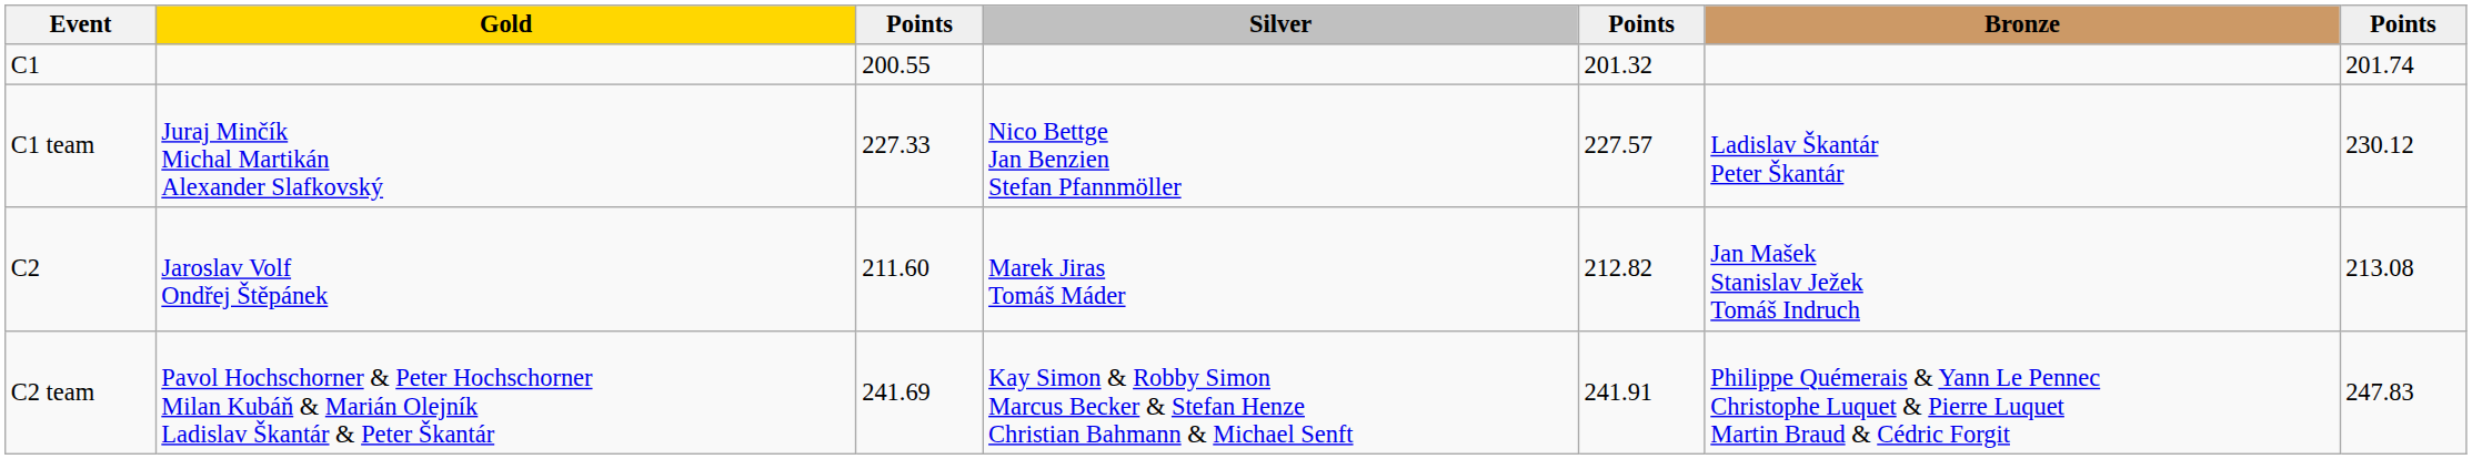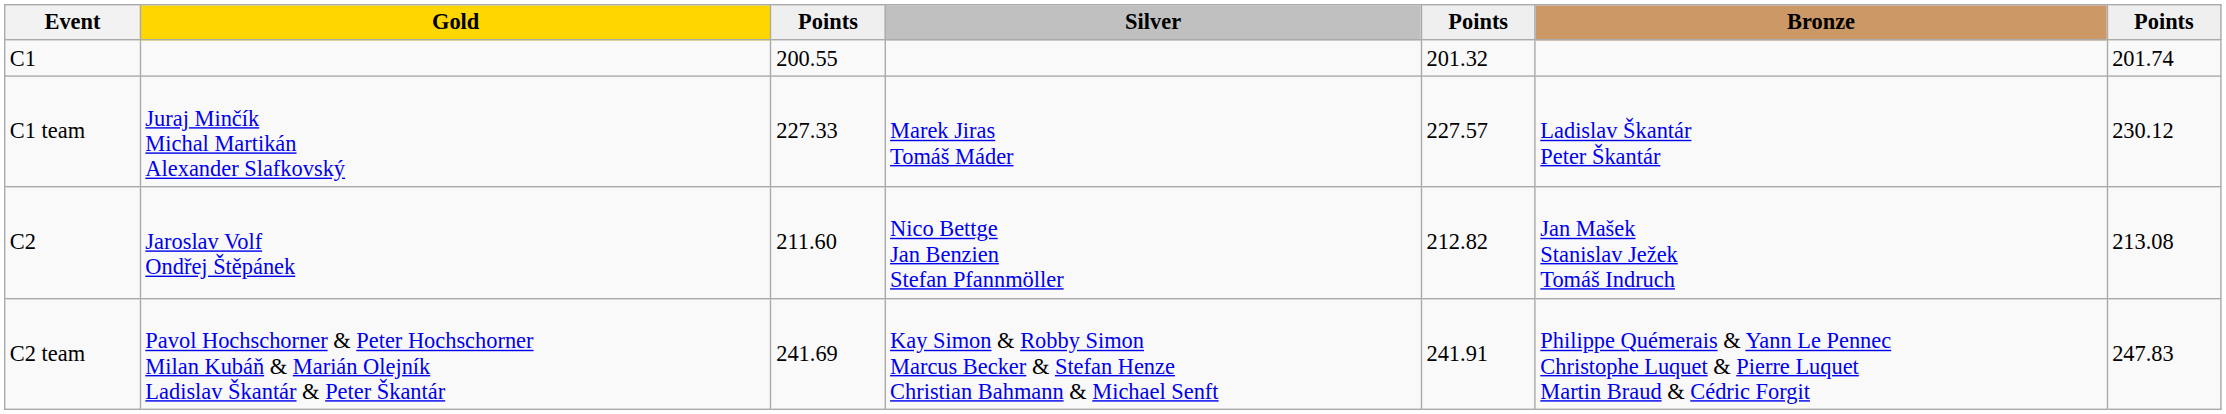C1 team | Silver: Nico Bettge Jan Benzien Stefan Pfannmöller -> Marek Jiras Tomáš Máder
C2 | Silver: Marek Jiras Tomáš Máder -> Nico Bettge Jan Benzien Stefan Pfannmöller
